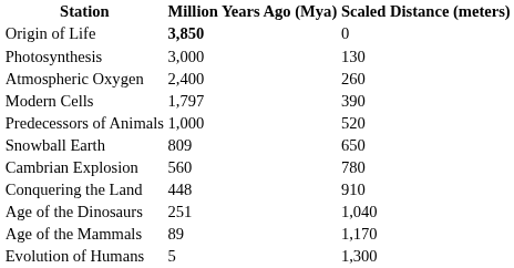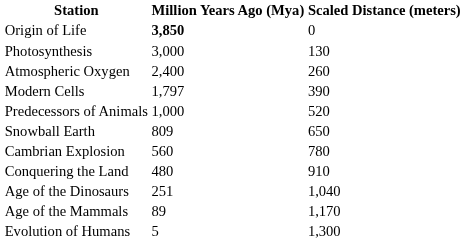Conquering the Land | Million Years Ago (Mya): 448 -> 480
